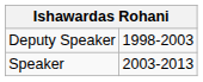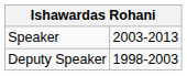rows swapped: Deputy Speaker <-> Speaker
